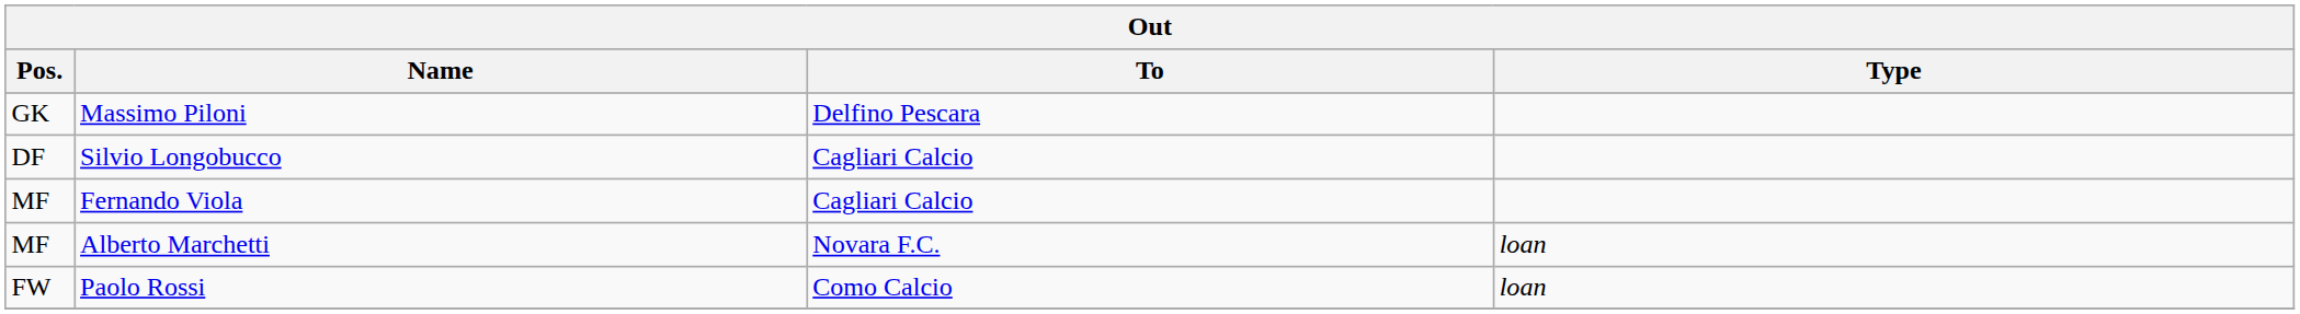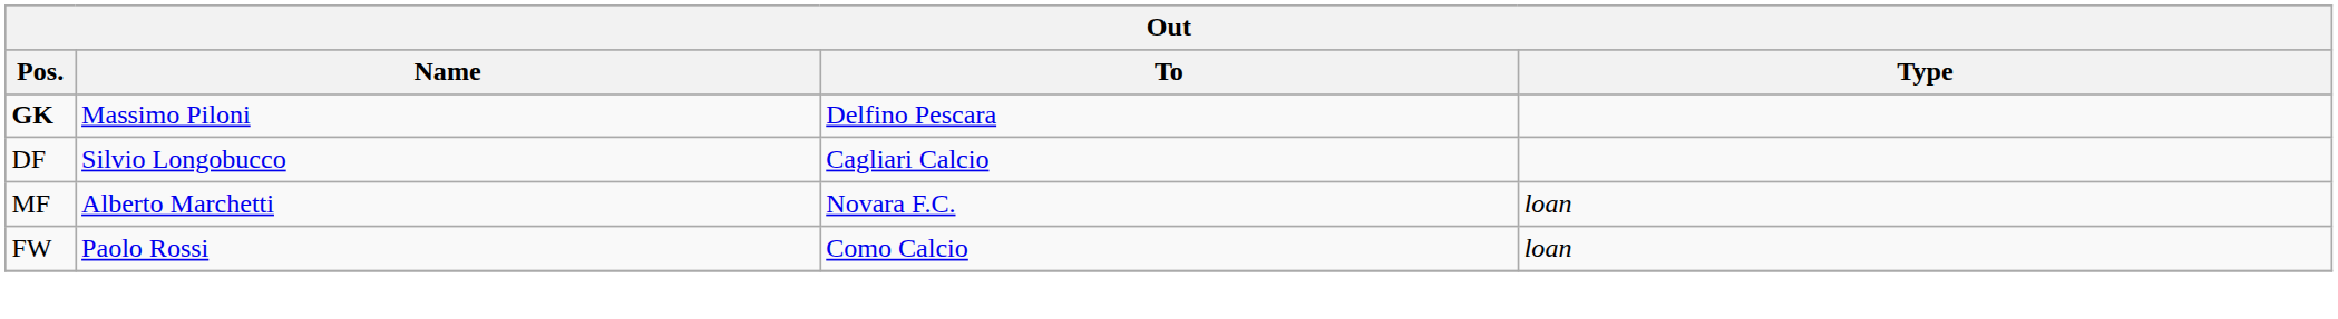Massimo Piloni | Pos.: normal -> bold
- row: MF | Fernando Viola | Cagliari Calcio
